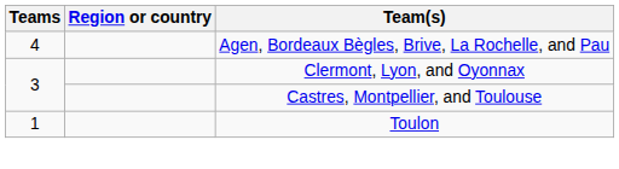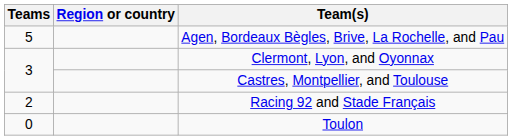Agen, Bordeaux Bègles, Brive, La Rochelle, and Pau | Teams: 4 -> 5
+ row: 2 | Racing 92 and Stade Français
Toulon | Teams: 1 -> 0
